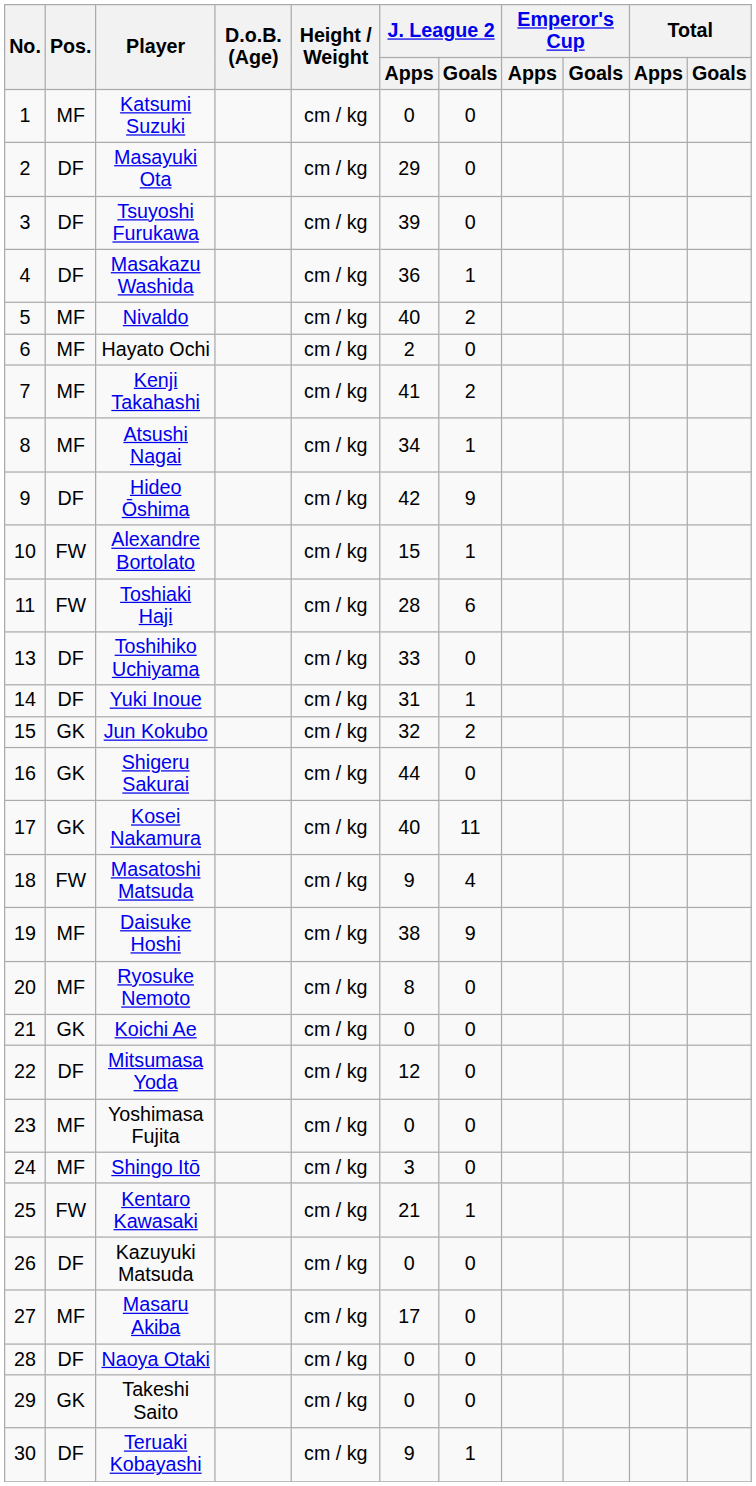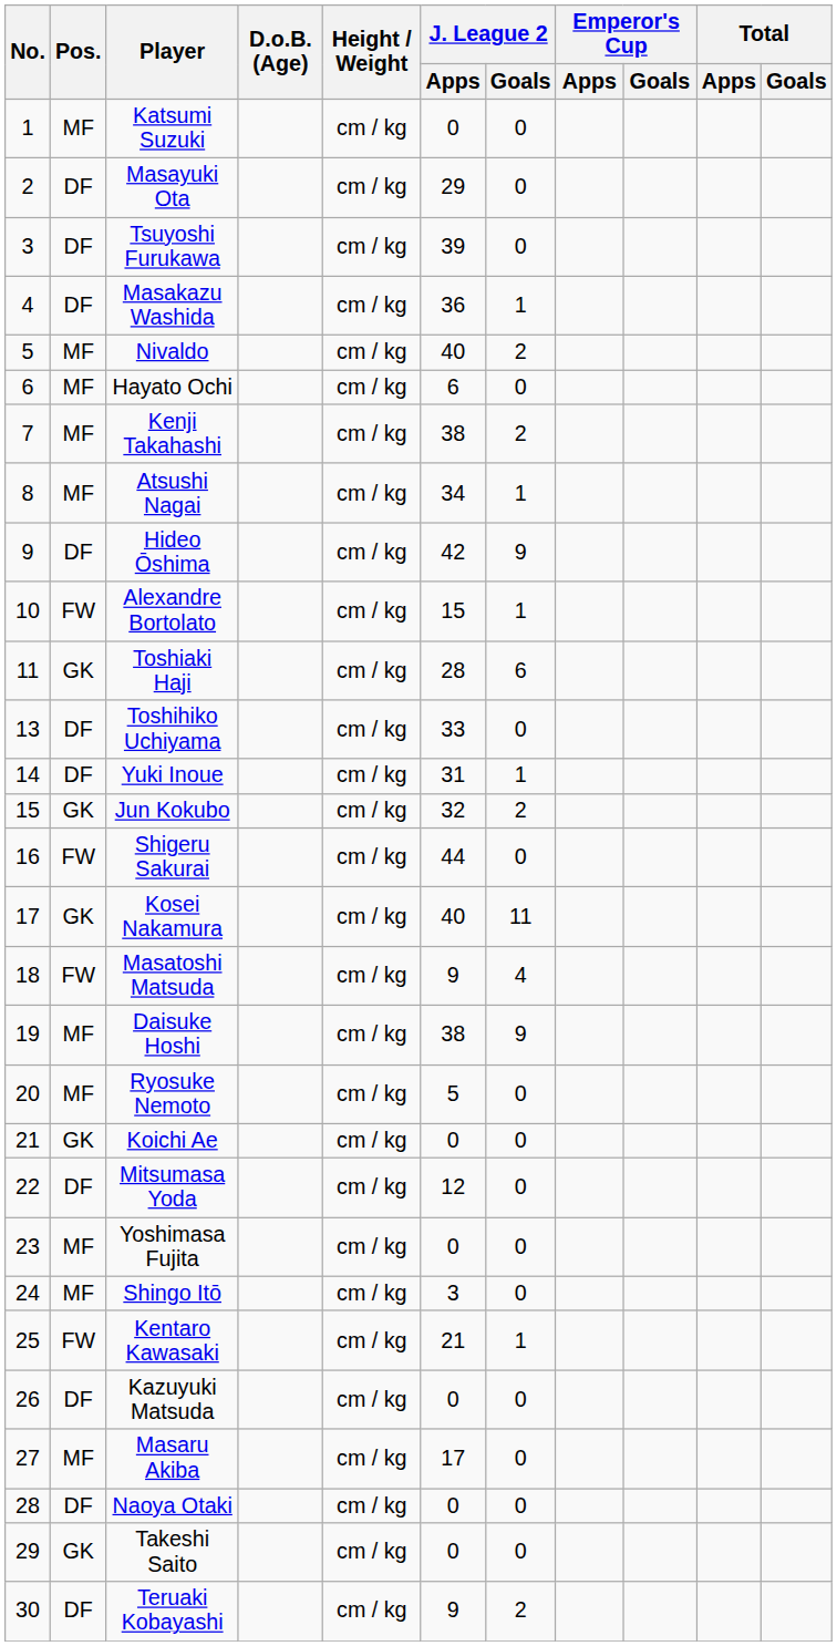Hayato Ochi | J. League 2 / Apps: 2 -> 6
Kenji Takahashi | J. League 2 / Apps: 41 -> 38
Toshiaki Haji | Pos.: FW -> GK
Shigeru Sakurai | Pos.: GK -> FW
Ryosuke Nemoto | J. League 2 / Apps: 8 -> 5
Teruaki Kobayashi | J. League 2 / Goals: 1 -> 2
